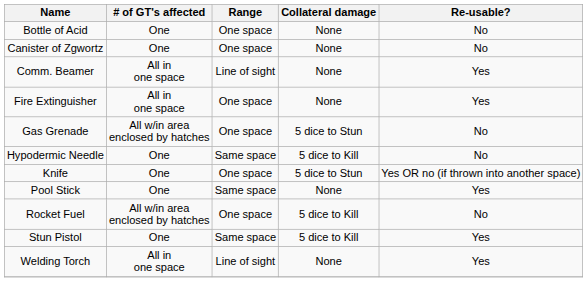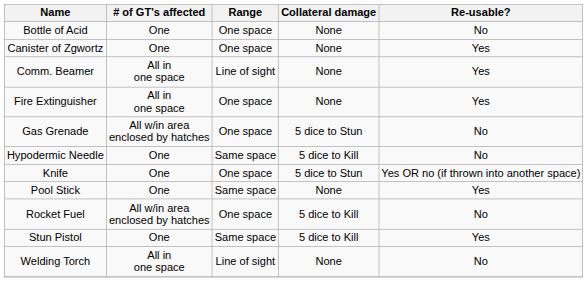Canister of Zgwortz | Re-usable?: No -> Yes
Welding Torch | Re-usable?: Yes -> No
